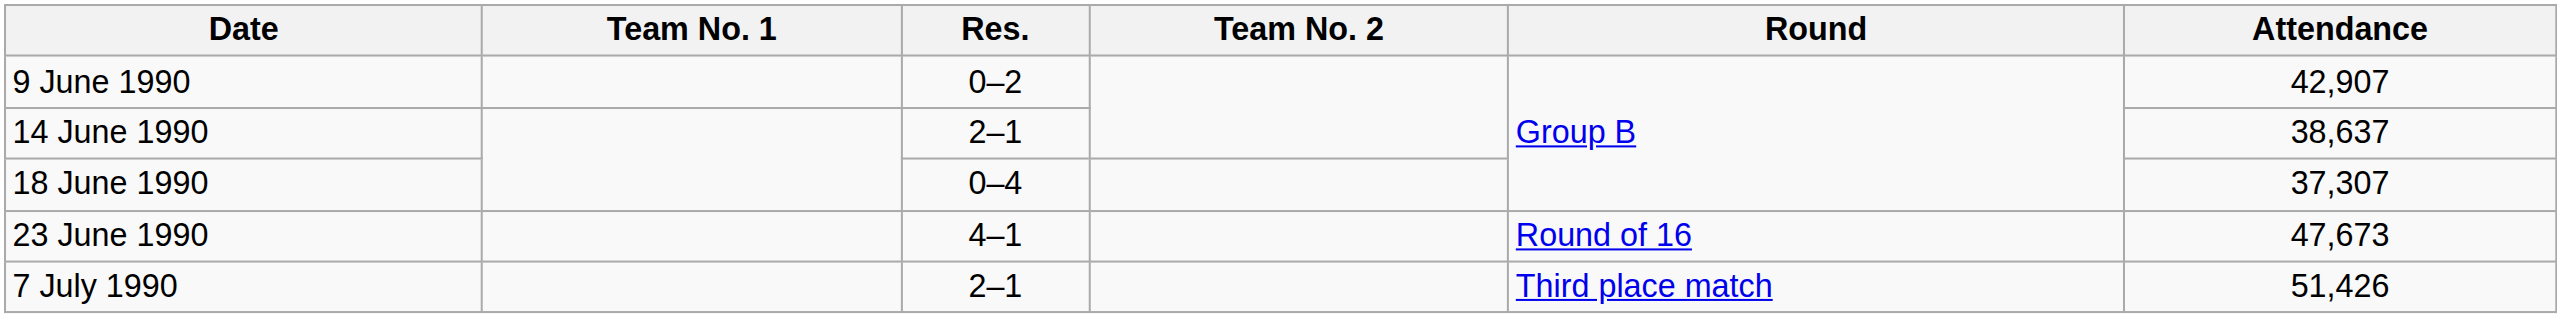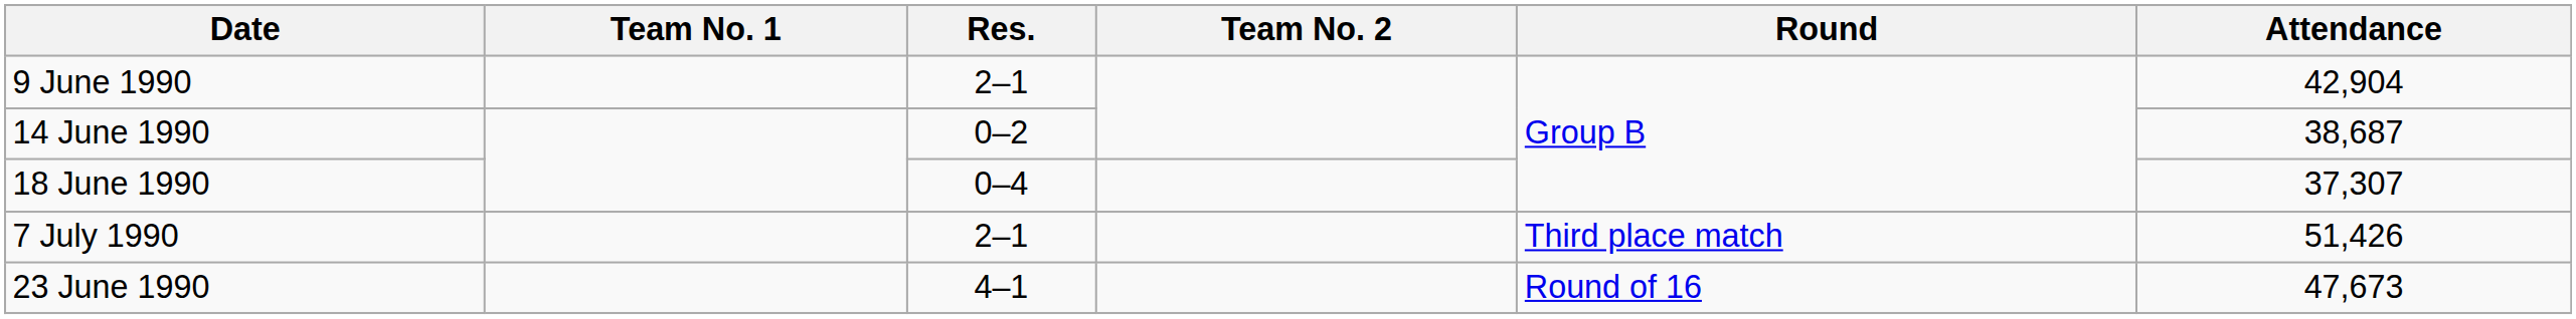9 June 1990 | Res.: 0–2 -> 2–1
9 June 1990 | Attendance: 42,907 -> 42,904
14 June 1990 | Res.: 2–1 -> 0–2
14 June 1990 | Attendance: 38,637 -> 38,687
rows swapped: 23 June 1990 <-> 7 July 1990
